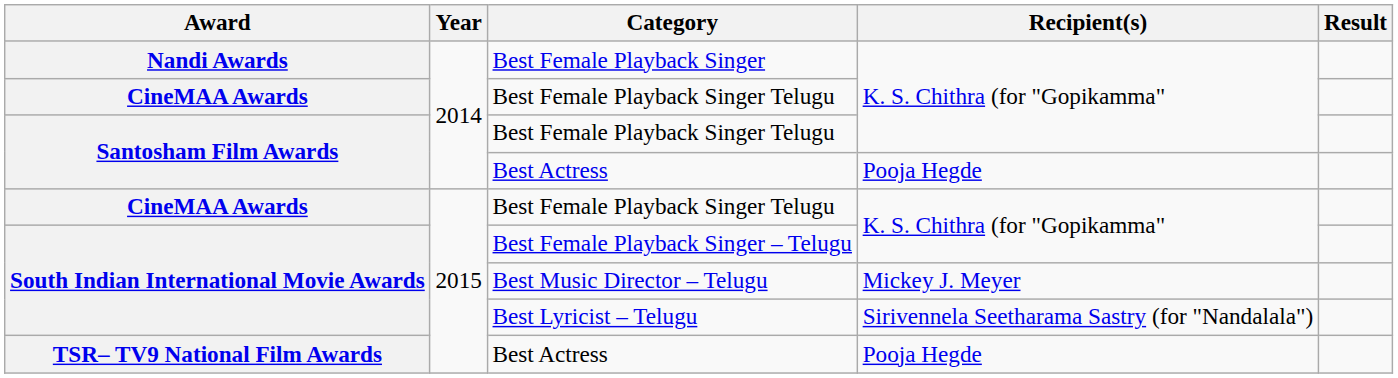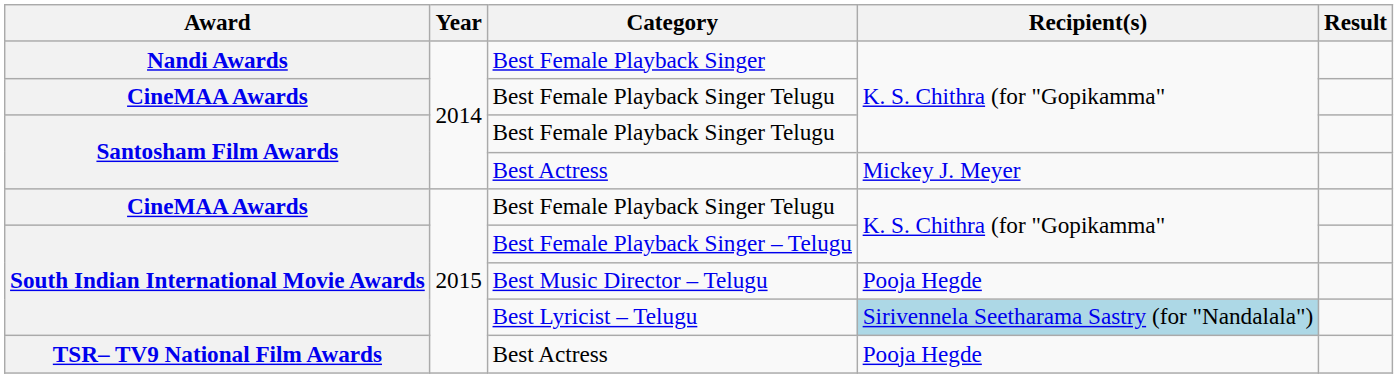Santosham Film Awards / Best Actress | Recipient(s): Pooja Hegde -> Mickey J. Meyer
Best Music Director – Telugu | Recipient(s): Mickey J. Meyer -> Pooja Hegde
Best Lyricist – Telugu | Recipient(s): no background -> lightblue background
